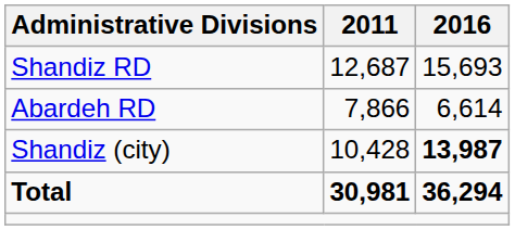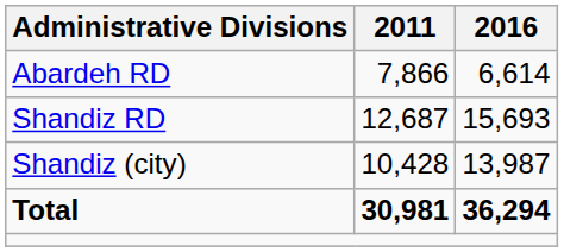rows swapped: Abardeh RD <-> Shandiz RD
Shandiz (city) | 2016: bold -> normal
